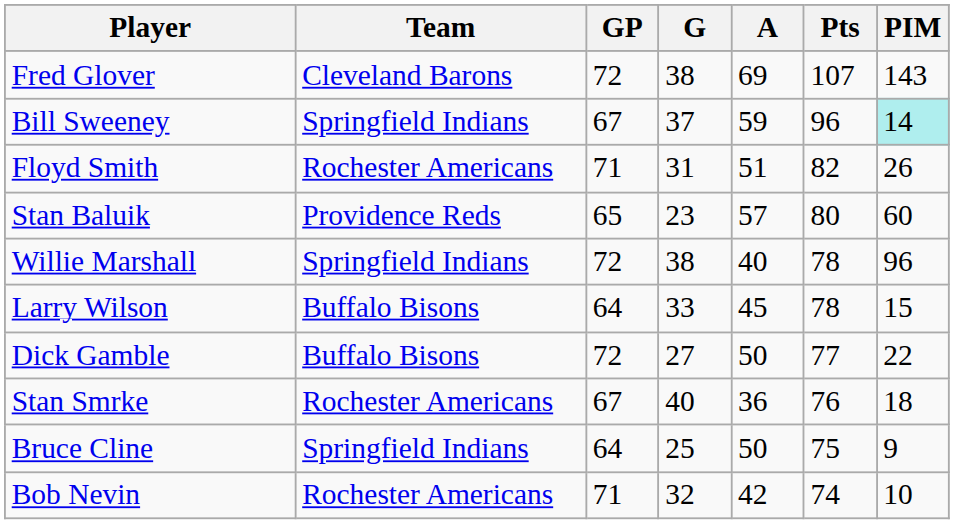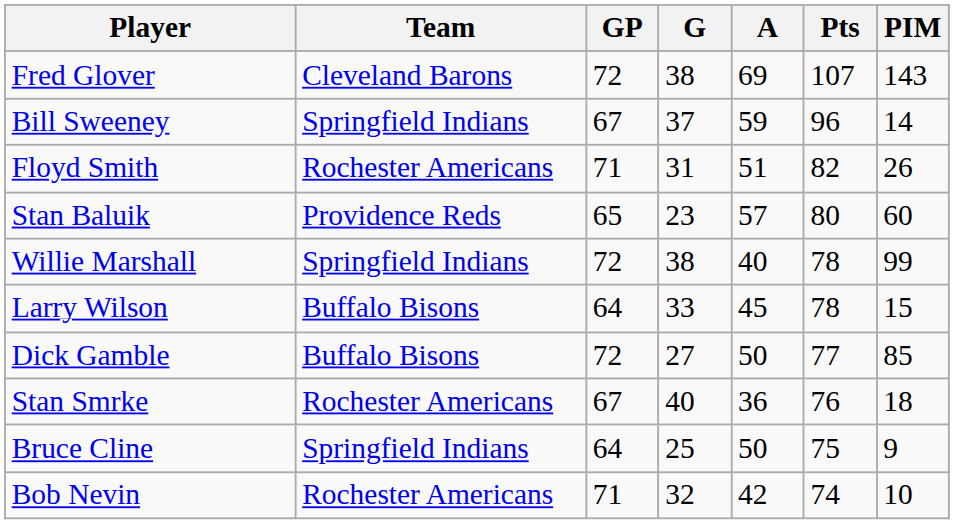Bill Sweeney | PIM: paleturquoise background -> no background
Willie Marshall | PIM: 96 -> 99
Dick Gamble | PIM: 22 -> 85
